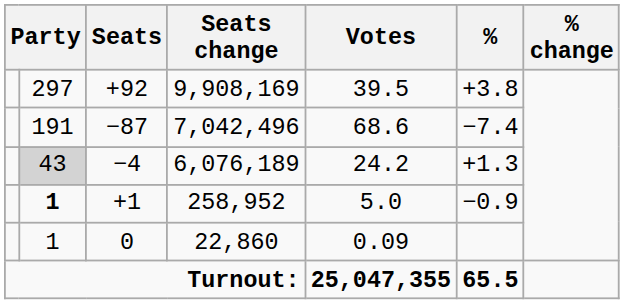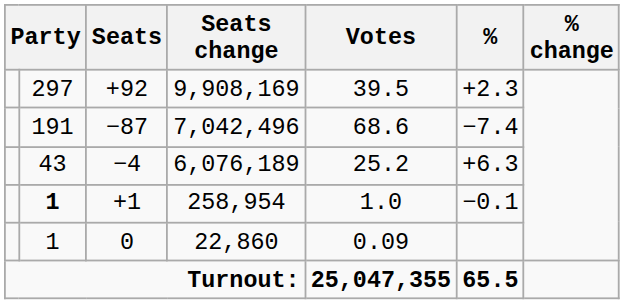+92 | %: +3.8 -> +2.3
−4 | column 2: lightgrey background -> no background
−4 | Votes: 24.2 -> 25.2
−4 | %: +1.3 -> +6.3
+1 | Seats change: 258,952 -> 258,954
+1 | Votes: 5.0 -> 1.0
+1 | %: −0.9 -> −0.1
